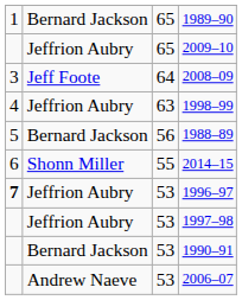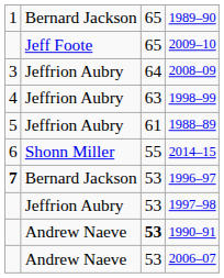2009–10 | column 2: Jeffrion Aubry -> Jeff Foote
2008–09 | column 2: Jeff Foote -> Jeffrion Aubry
1988–89 | column 2: Bernard Jackson -> Jeffrion Aubry
1988–89 | column 3: 56 -> 61
1996–97 | column 2: Jeffrion Aubry -> Bernard Jackson
1990–91 | column 2: Bernard Jackson -> Andrew Naeve
1990–91 | column 3: normal -> bold
